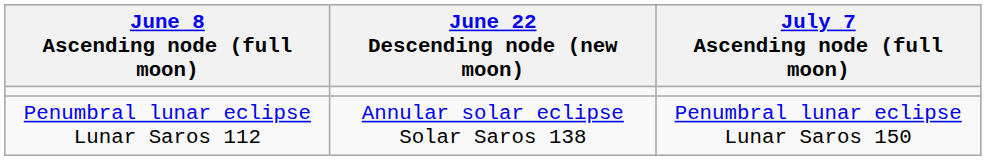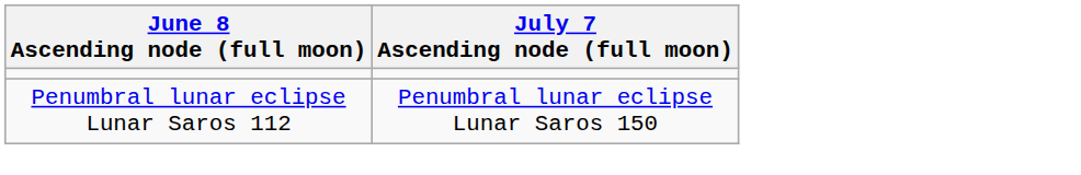- column: June 22 Descending node (new moon) | Annular solar eclipse Solar Saros 138
